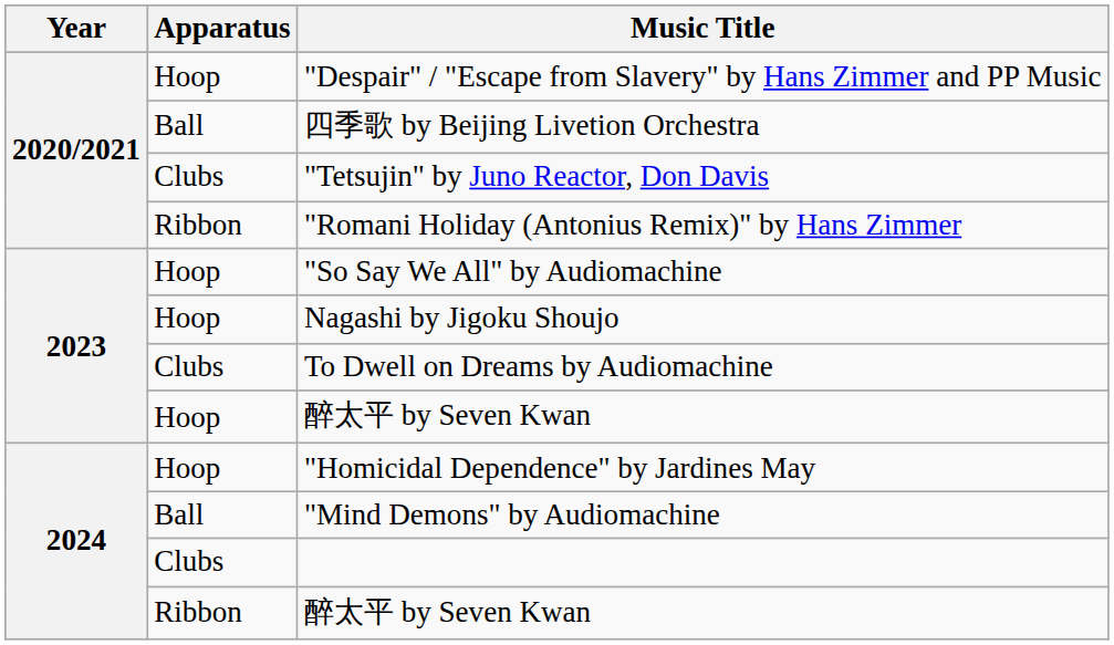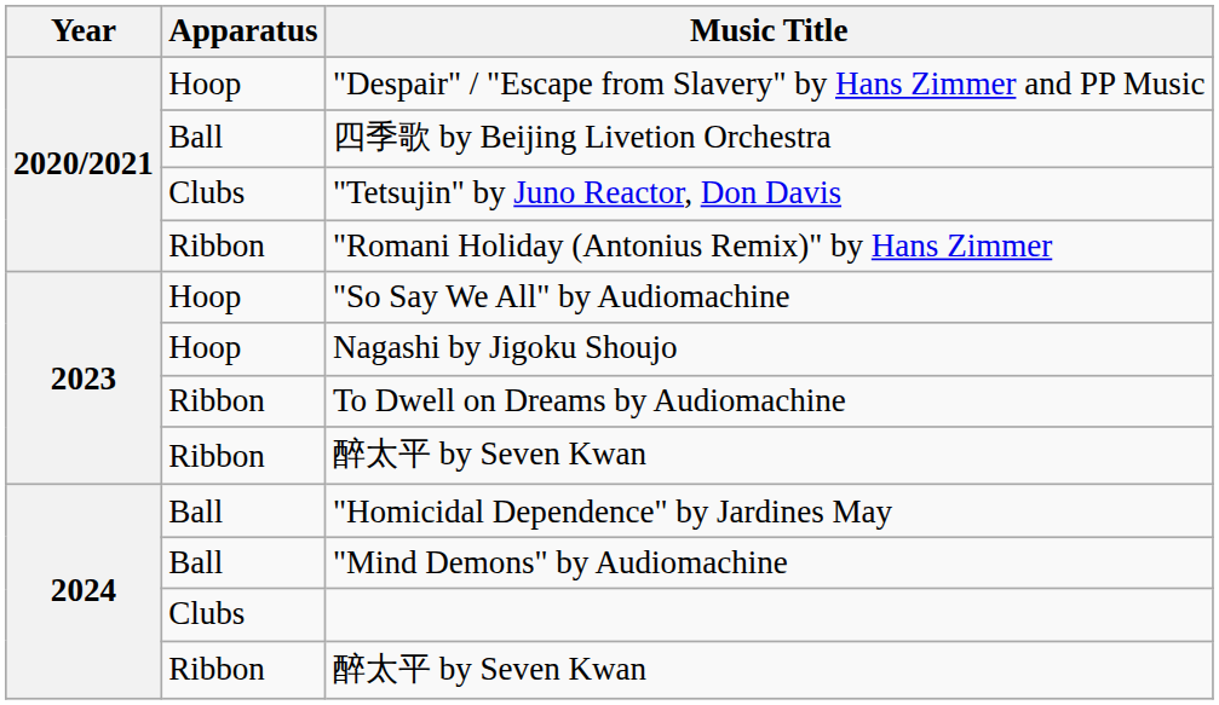To Dwell on Dreams by Audiomachine | Apparatus: Clubs -> Ribbon
2023 / 醉太平 by Seven Kwan | Apparatus: Hoop -> Ribbon
"Homicidal Dependence" by Jardines May | Apparatus: Hoop -> Ball
